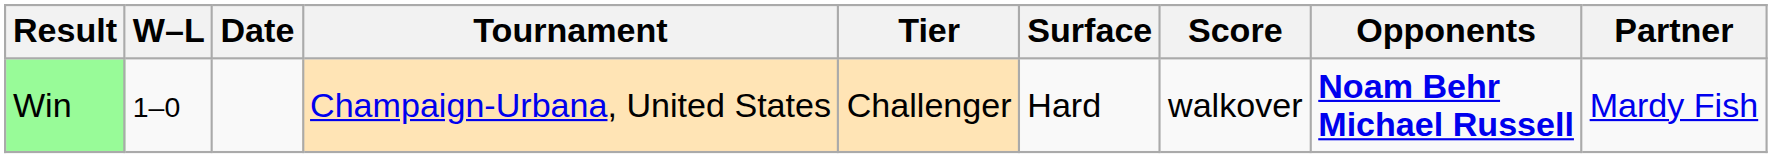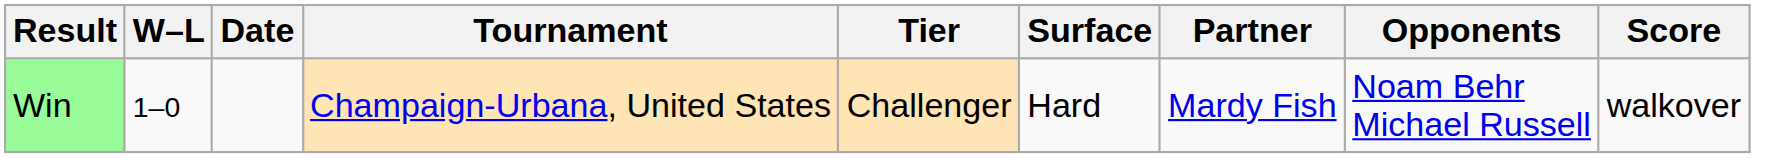columns swapped: Partner <-> Score
Win | Opponents: bold -> normal
